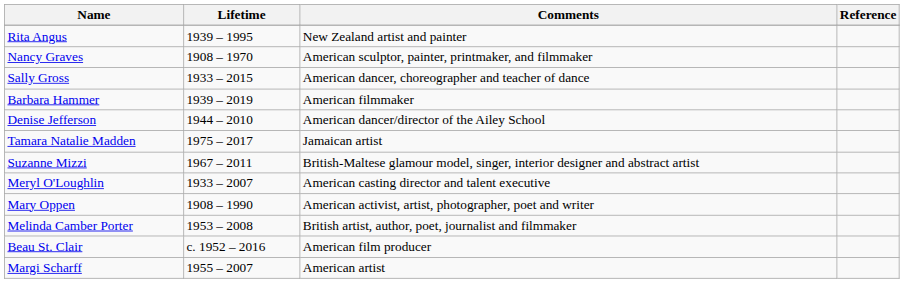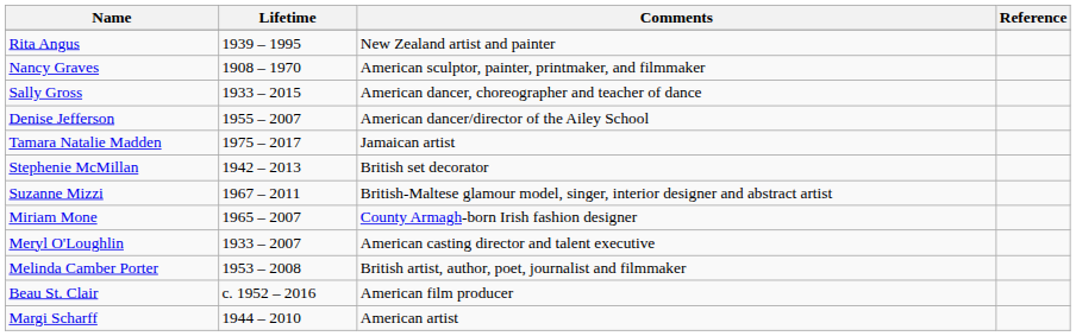- row: Barbara Hammer | 1939 – 2019 | American filmmaker
Denise Jefferson | Lifetime: 1944 – 2010 -> 1955 – 2007
+ row: Stephenie McMillan | 1942 – 2013 | British set decorator
+ row: Miriam Mone | 1965 – 2007 | County Armagh-born Irish fashion designer
- row: Mary Oppen | 1908 – 1990 | American activist, artist, photographer, poet and writer
Margi Scharff | Lifetime: 1955 – 2007 -> 1944 – 2010
